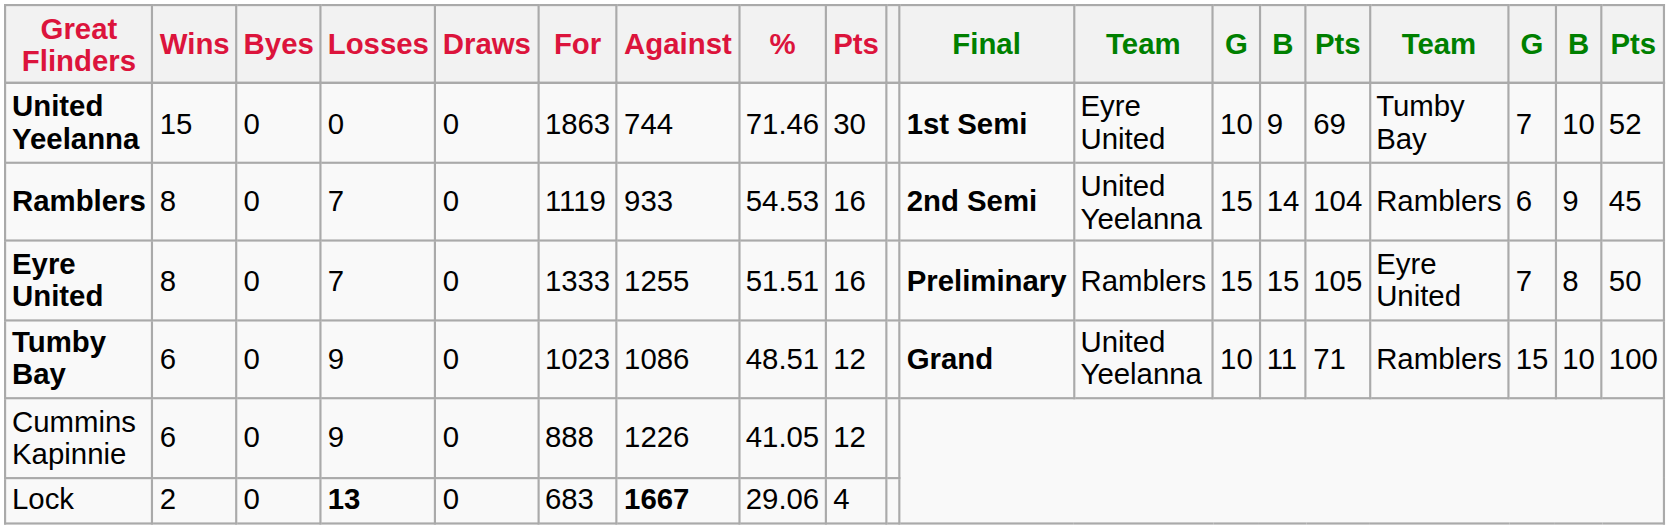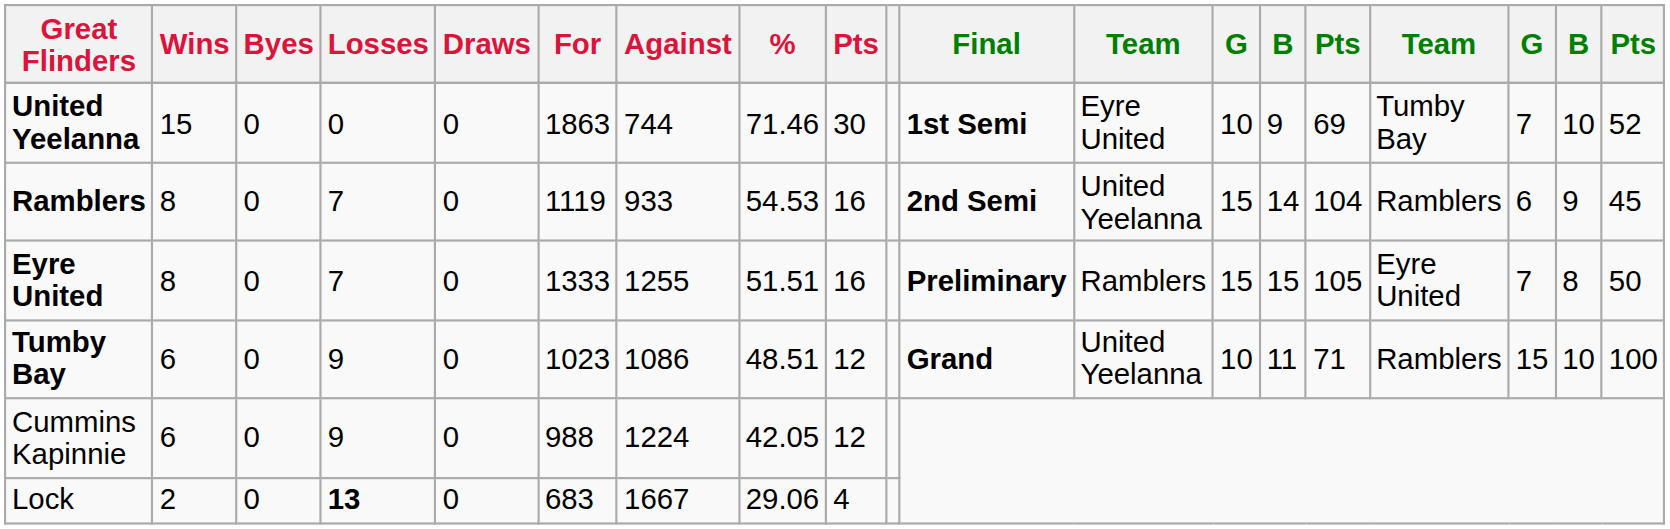Cummins Kapinnie | For: 888 -> 988
Cummins Kapinnie | Against: 1226 -> 1224
Cummins Kapinnie | %: 41.05 -> 42.05
Lock | Against: bold -> normal
